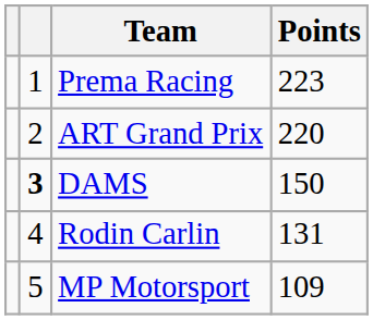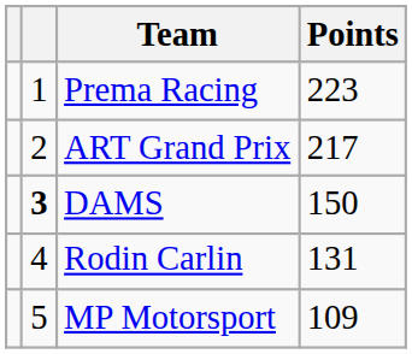ART Grand Prix | Points: 220 -> 217
